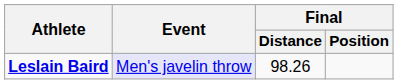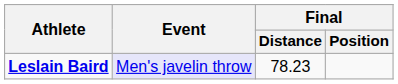Leslain Baird | Final / Distance: 98.26 -> 78.23
